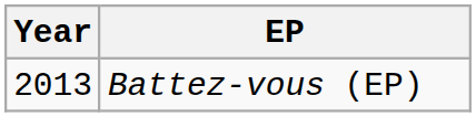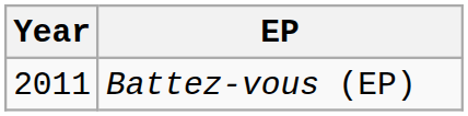Battez-vous (EP) | Year: 2013 -> 2011
